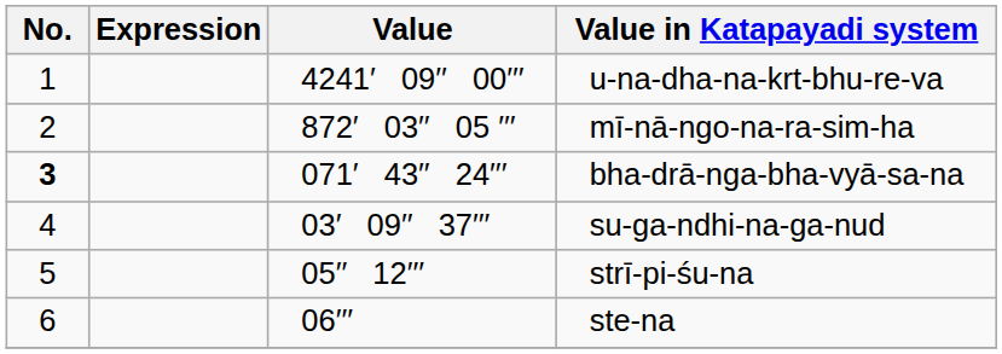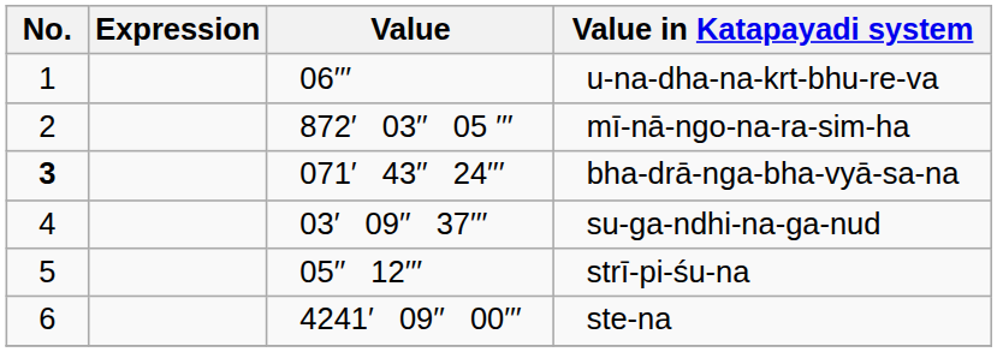u-na-dha-na-krt-bhu-re-va | Value: 4241′ 09′′ 00′′′ -> 06′′′
ste-na | Value: 06′′′ -> 4241′ 09′′ 00′′′
